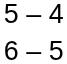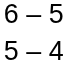rows swapped: 6 – 5 <-> 5 – 4
